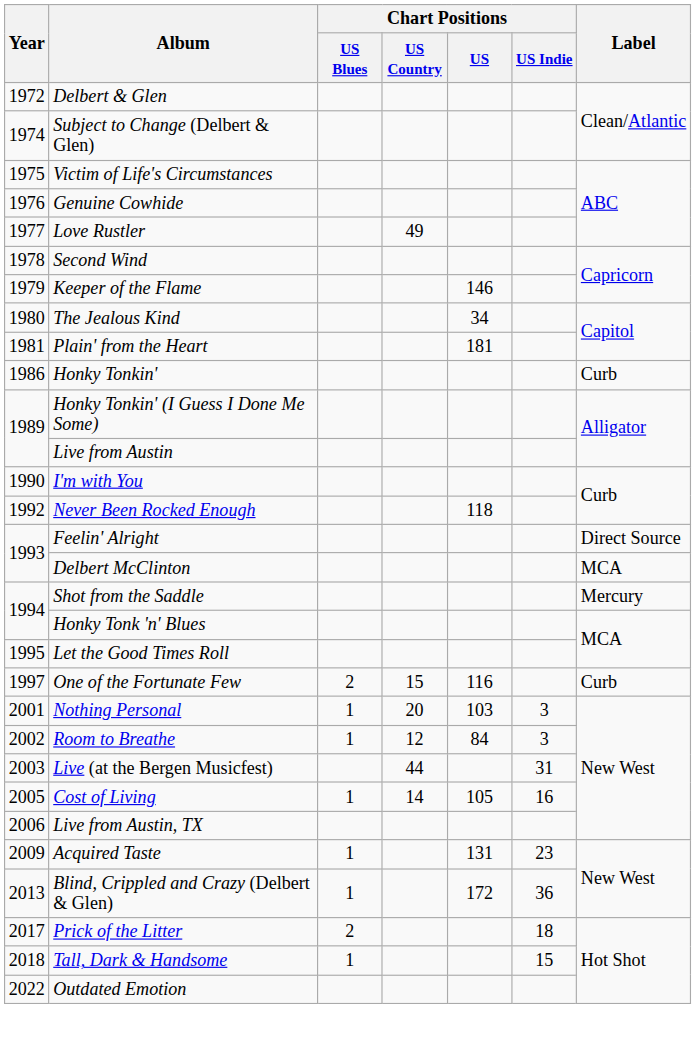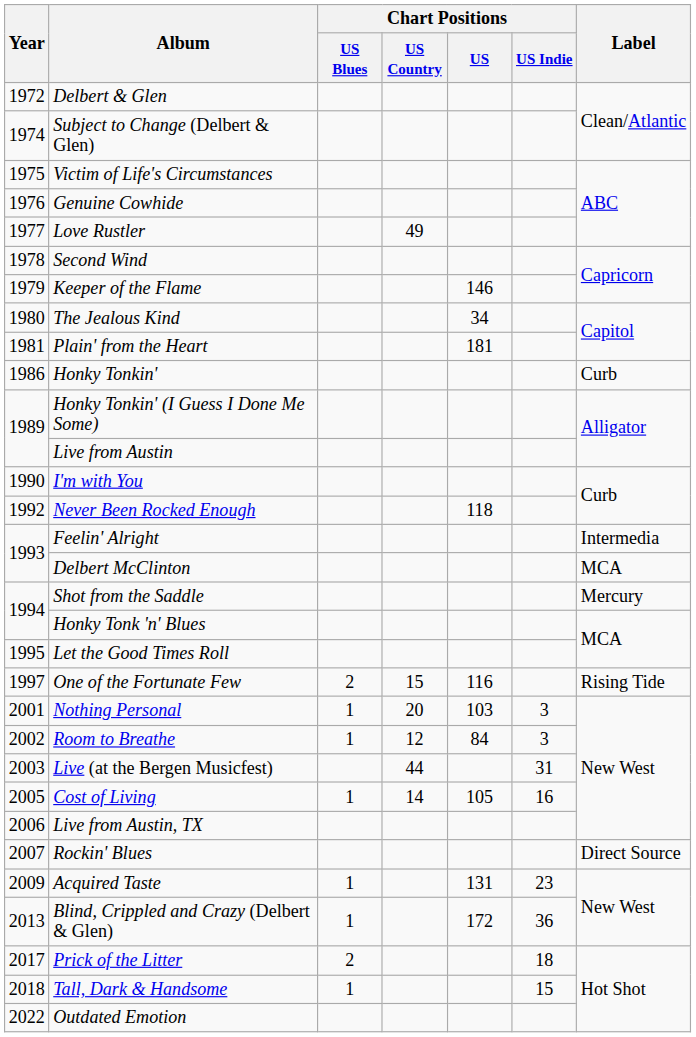Feelin' Alright | Label: Direct Source -> Intermedia
One of the Fortunate Few | Label: Curb -> Rising Tide
+ row: 2007 | Rockin' Blues | Direct Source
